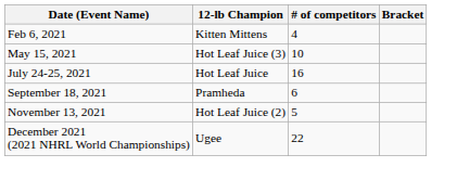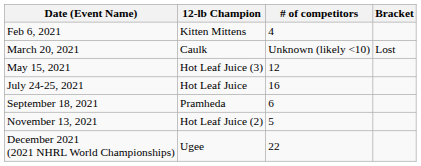+ row: March 20, 2021 | Caulk | Unknown (likely <10) | Lost
May 15, 2021 | # of competitors: 10 -> 12
